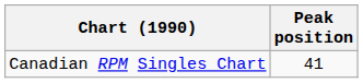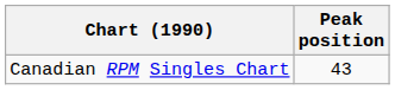Canadian RPM Singles Chart | Peak position: 41 -> 43
